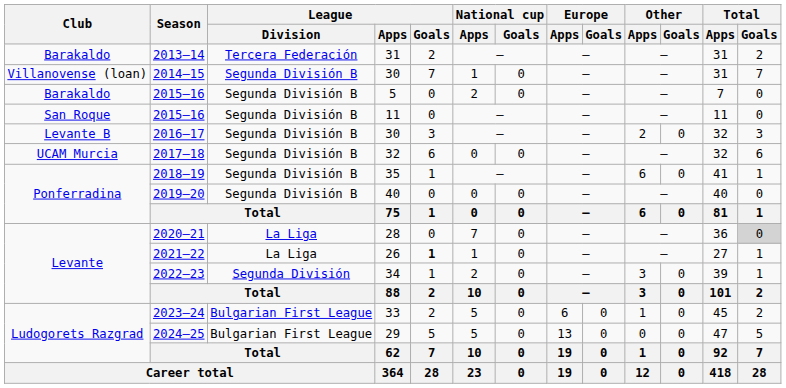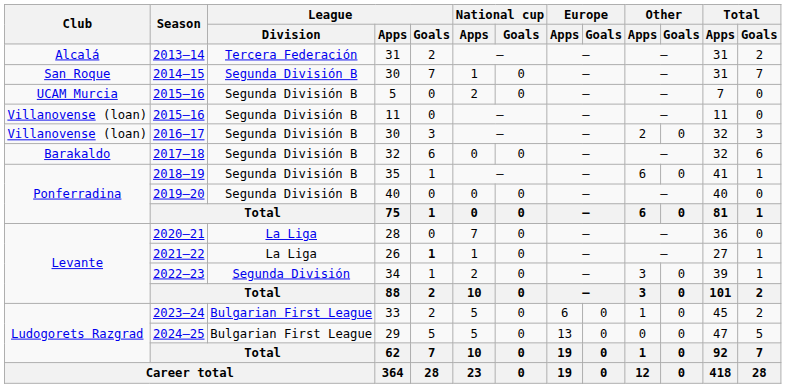2013–14 | Club: Barakaldo -> Alcalá
2014–15 | Club: Villanovense (loan) -> San Roque
2015–16 / 5 | Club: Barakaldo -> UCAM Murcia
2015–16 / 11 | Club: San Roque -> Villanovense (loan)
2016–17 | Club: Levante B -> Villanovense (loan)
2017–18 | Club: UCAM Murcia -> Barakaldo
2020–21 | Total / Goals: lightgrey background -> no background
